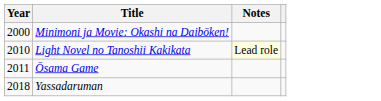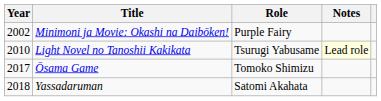+ column: Role | Purple Fairy | Tsurugi Yabusame | Tomoko Shimizu | Satomi Akahata
Minimoni ja Movie: Okashi na Daibōken! | Year: 2000 -> 2002
Ōsama Game | Year: 2011 -> 2017
